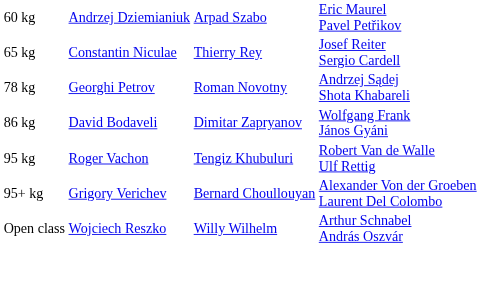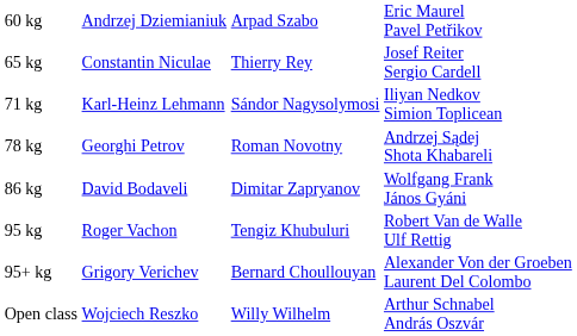+ row: 71 kg | Karl-Heinz Lehmann | Sándor Nagysolymosi | Iliyan Nedkov Simion Toplicean
